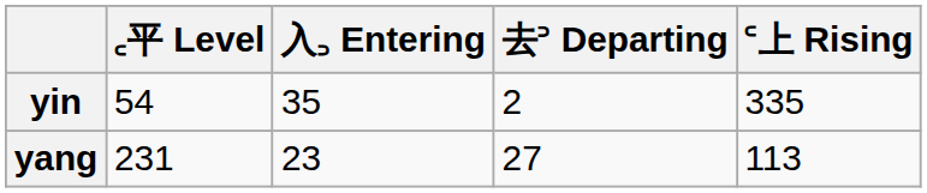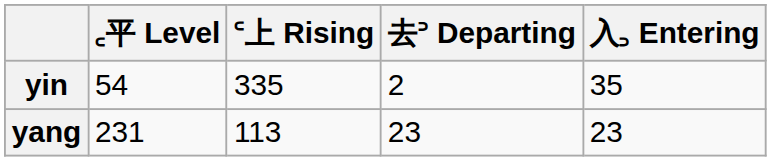columns swapped: ꜂上 Rising <-> 入꜆ Entering
yang | 去꜄ Departing: 27 -> 23
